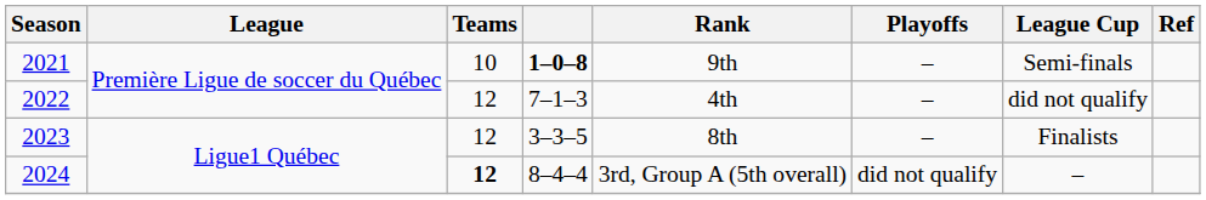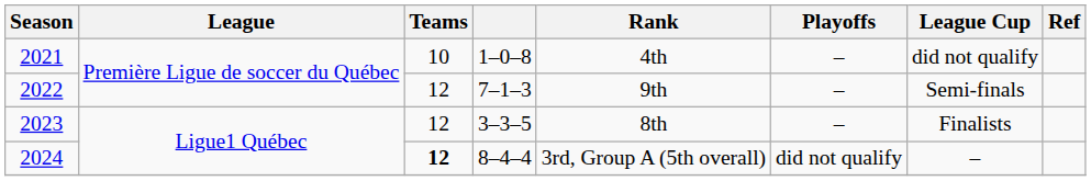2021 | column 4: bold -> normal
2021 | Rank: 9th -> 4th
2021 | League Cup: Semi-finals -> did not qualify
2022 | Rank: 4th -> 9th
2022 | League Cup: did not qualify -> Semi-finals
